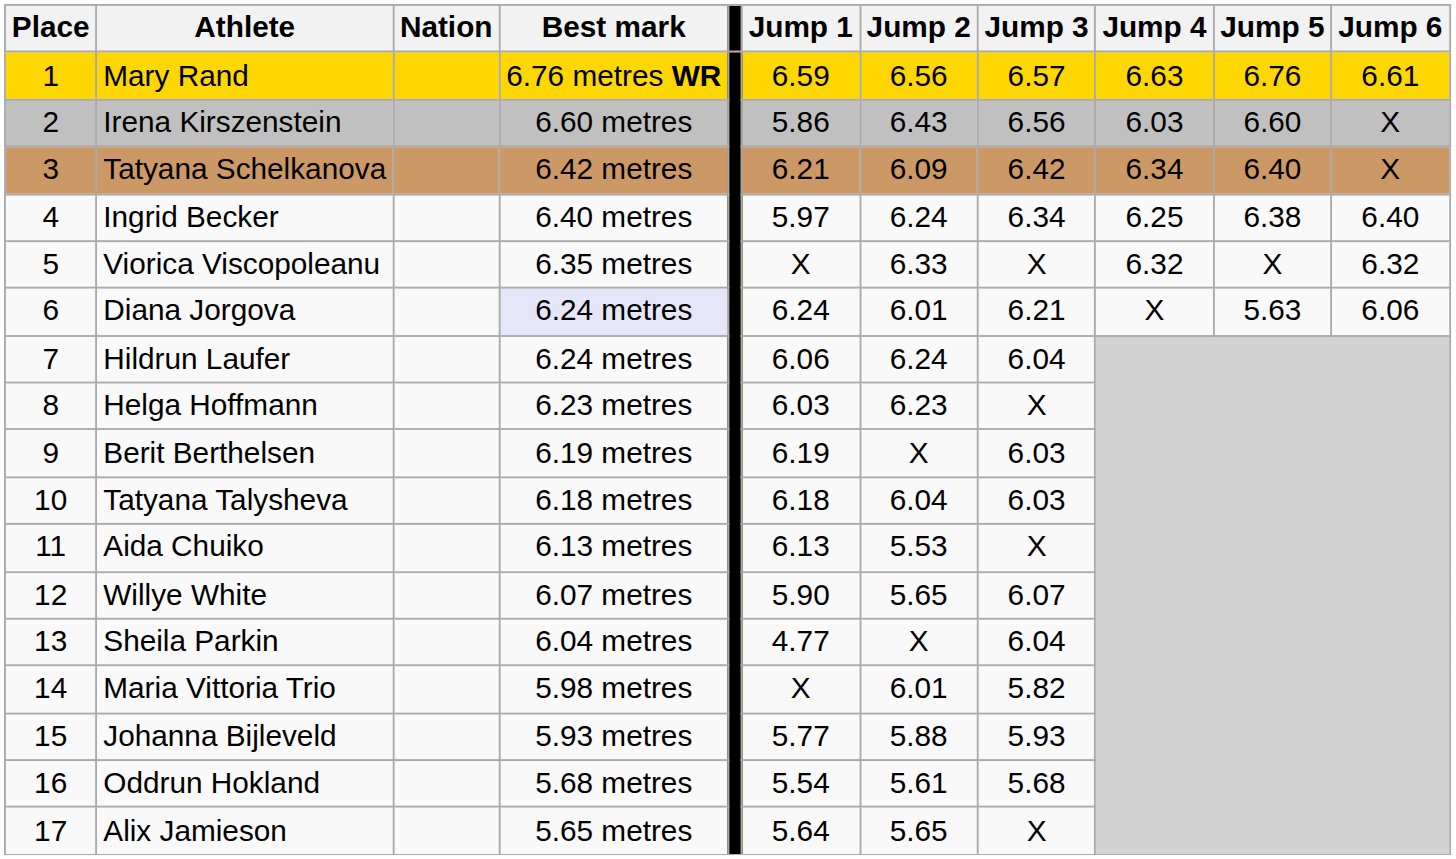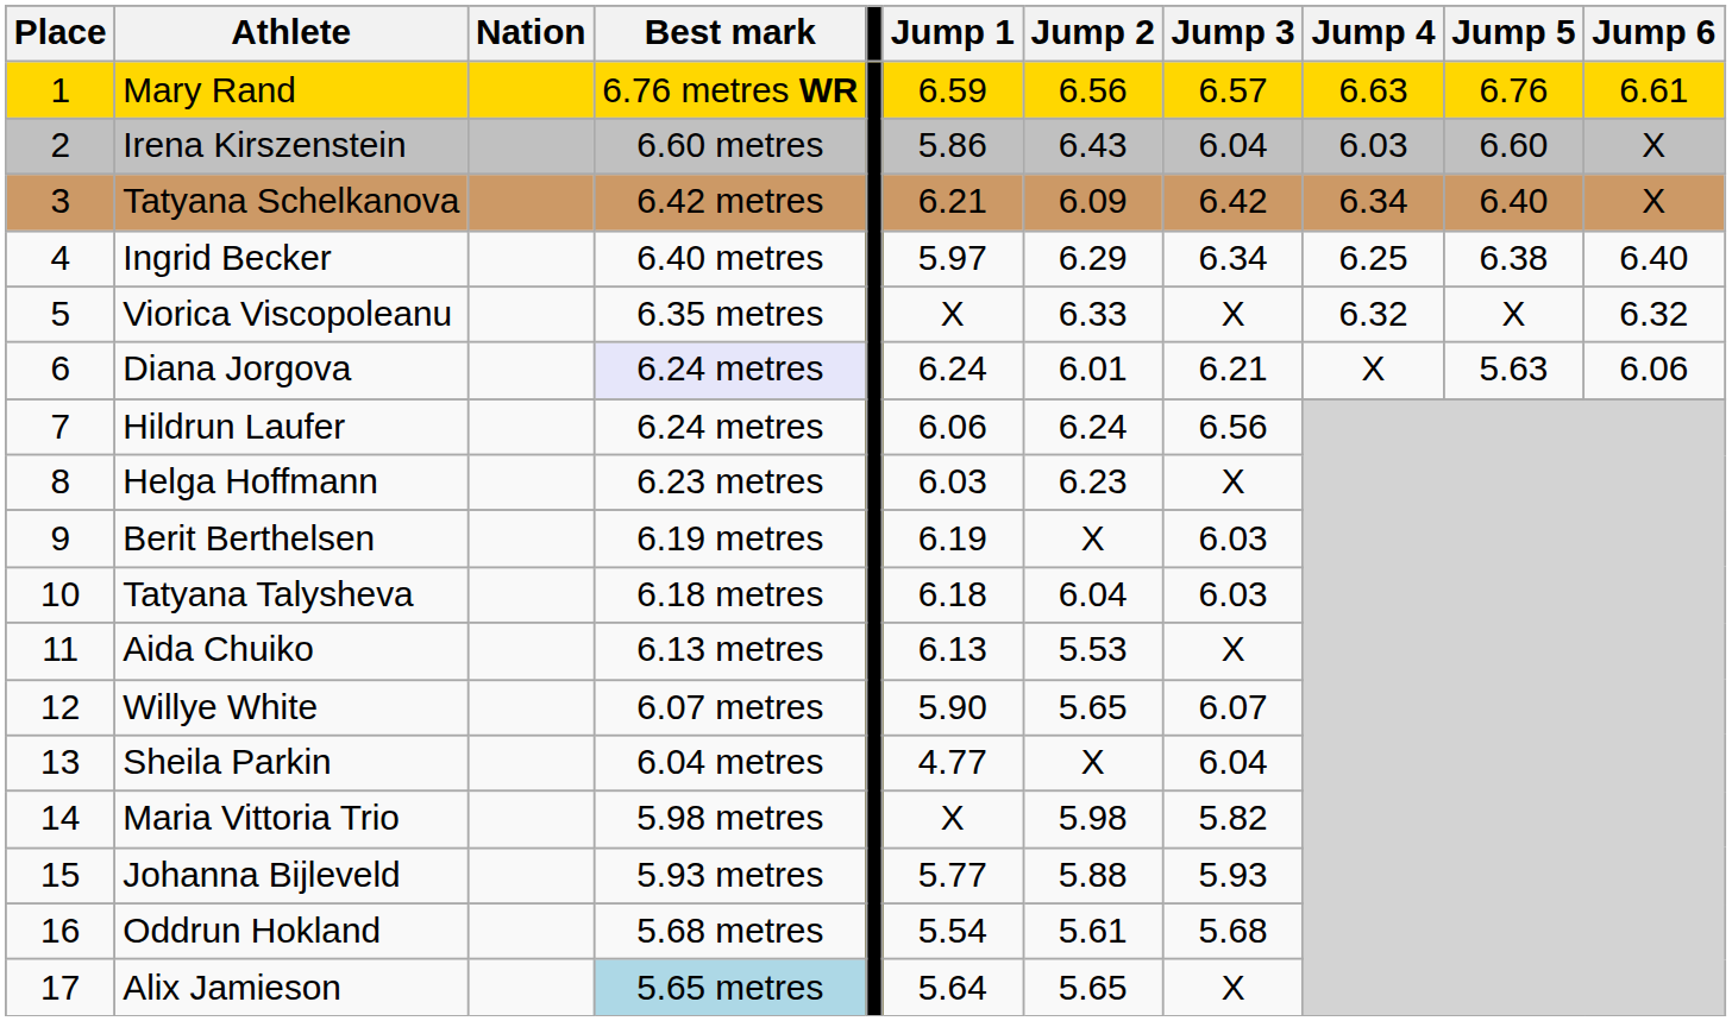Irena Kirszenstein | Jump 3: 6.56 -> 6.04
Ingrid Becker | Jump 2: 6.24 -> 6.29
Hildrun Laufer | Jump 3: 6.04 -> 6.56
Maria Vittoria Trio | Jump 2: 6.01 -> 5.98
Alix Jamieson | Best mark: no background -> lightblue background
